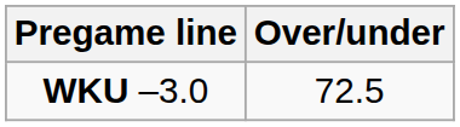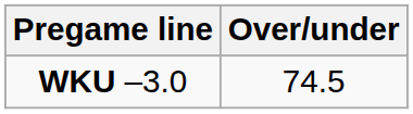WKU –3.0 | Over/under: 72.5 -> 74.5
